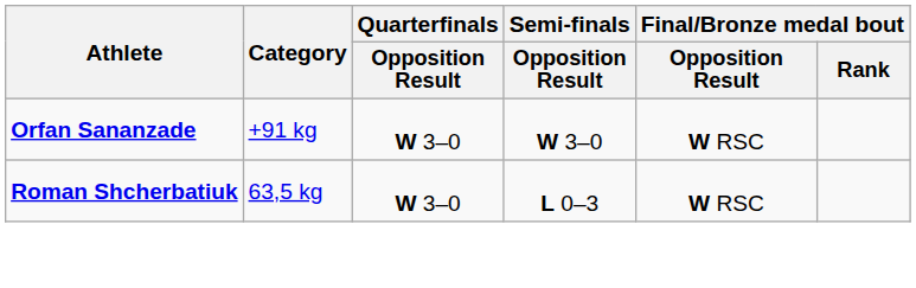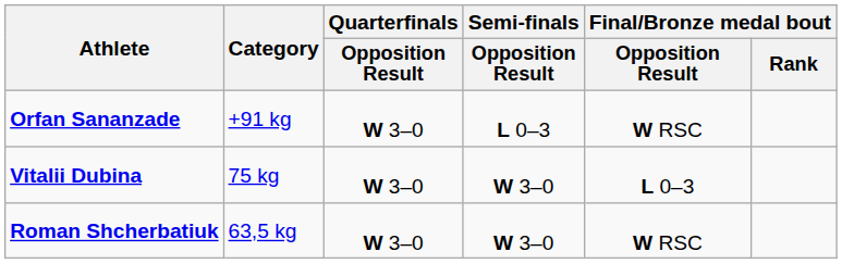Orfan Sananzade | Semi-finals / Opposition Result: W 3–0 -> L 0–3
+ row: Vitalii Dubina | 75 kg | W 3–0 | W 3–0 | L 0–3
Roman Shcherbatiuk | Semi-finals / Opposition Result: L 0–3 -> W 3–0
